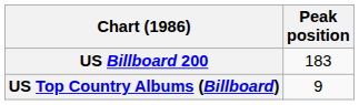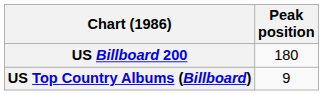US Billboard 200 | Peak position: 183 -> 180
